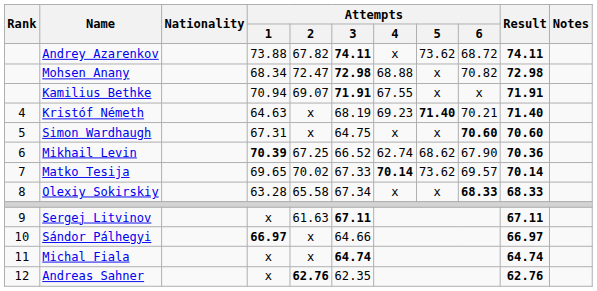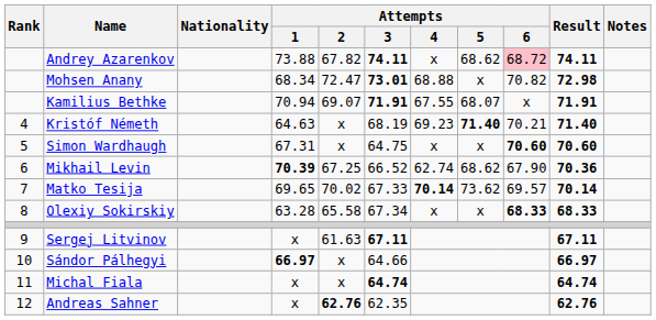Andrey Azarenkov | Attempts / 5: 73.62 -> 68.62
Andrey Azarenkov | Attempts / 6: no background -> pink background
Mohsen Anany | Attempts / 3: 72.98 -> 73.01
Kamilius Bethke | Attempts / 5: x -> 68.07
